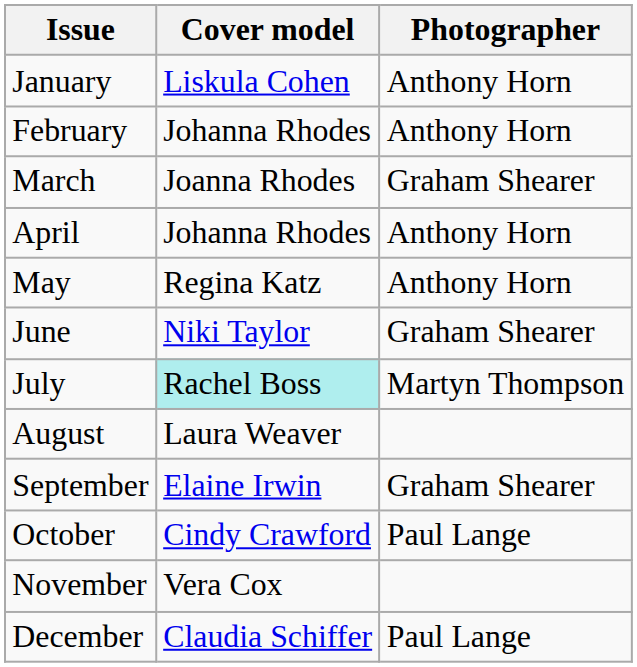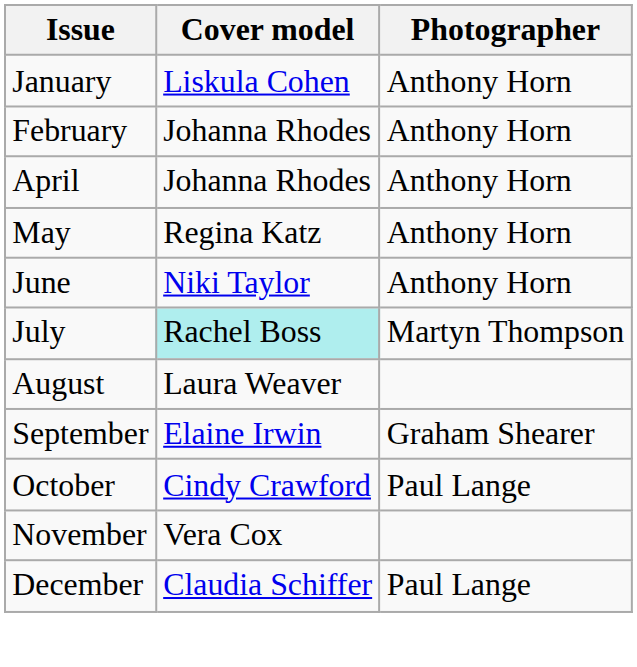- row: March | Joanna Rhodes | Graham Shearer
June | Photographer: Graham Shearer -> Anthony Horn
